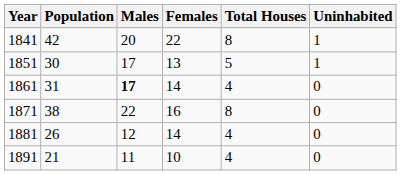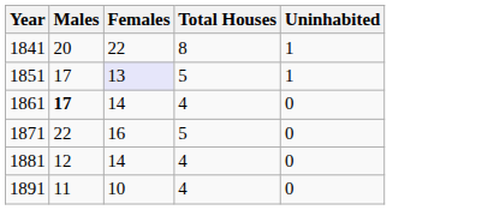- column: Population | 42 | 30 | 31 | 38 | 26 | 21
1851 | Females: no background -> lavender background
1871 | Total Houses: 8 -> 5
